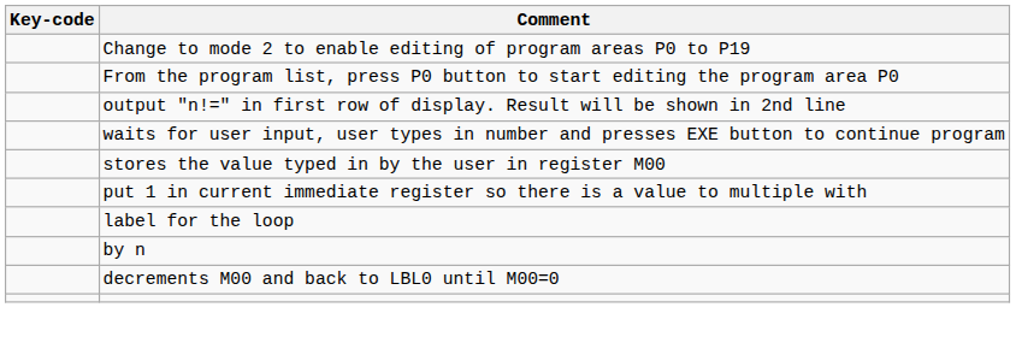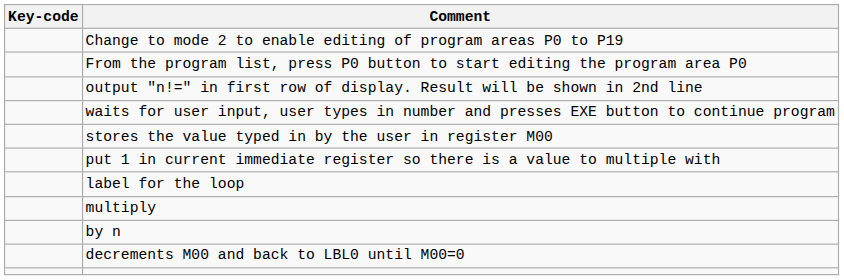+ row: multiply
